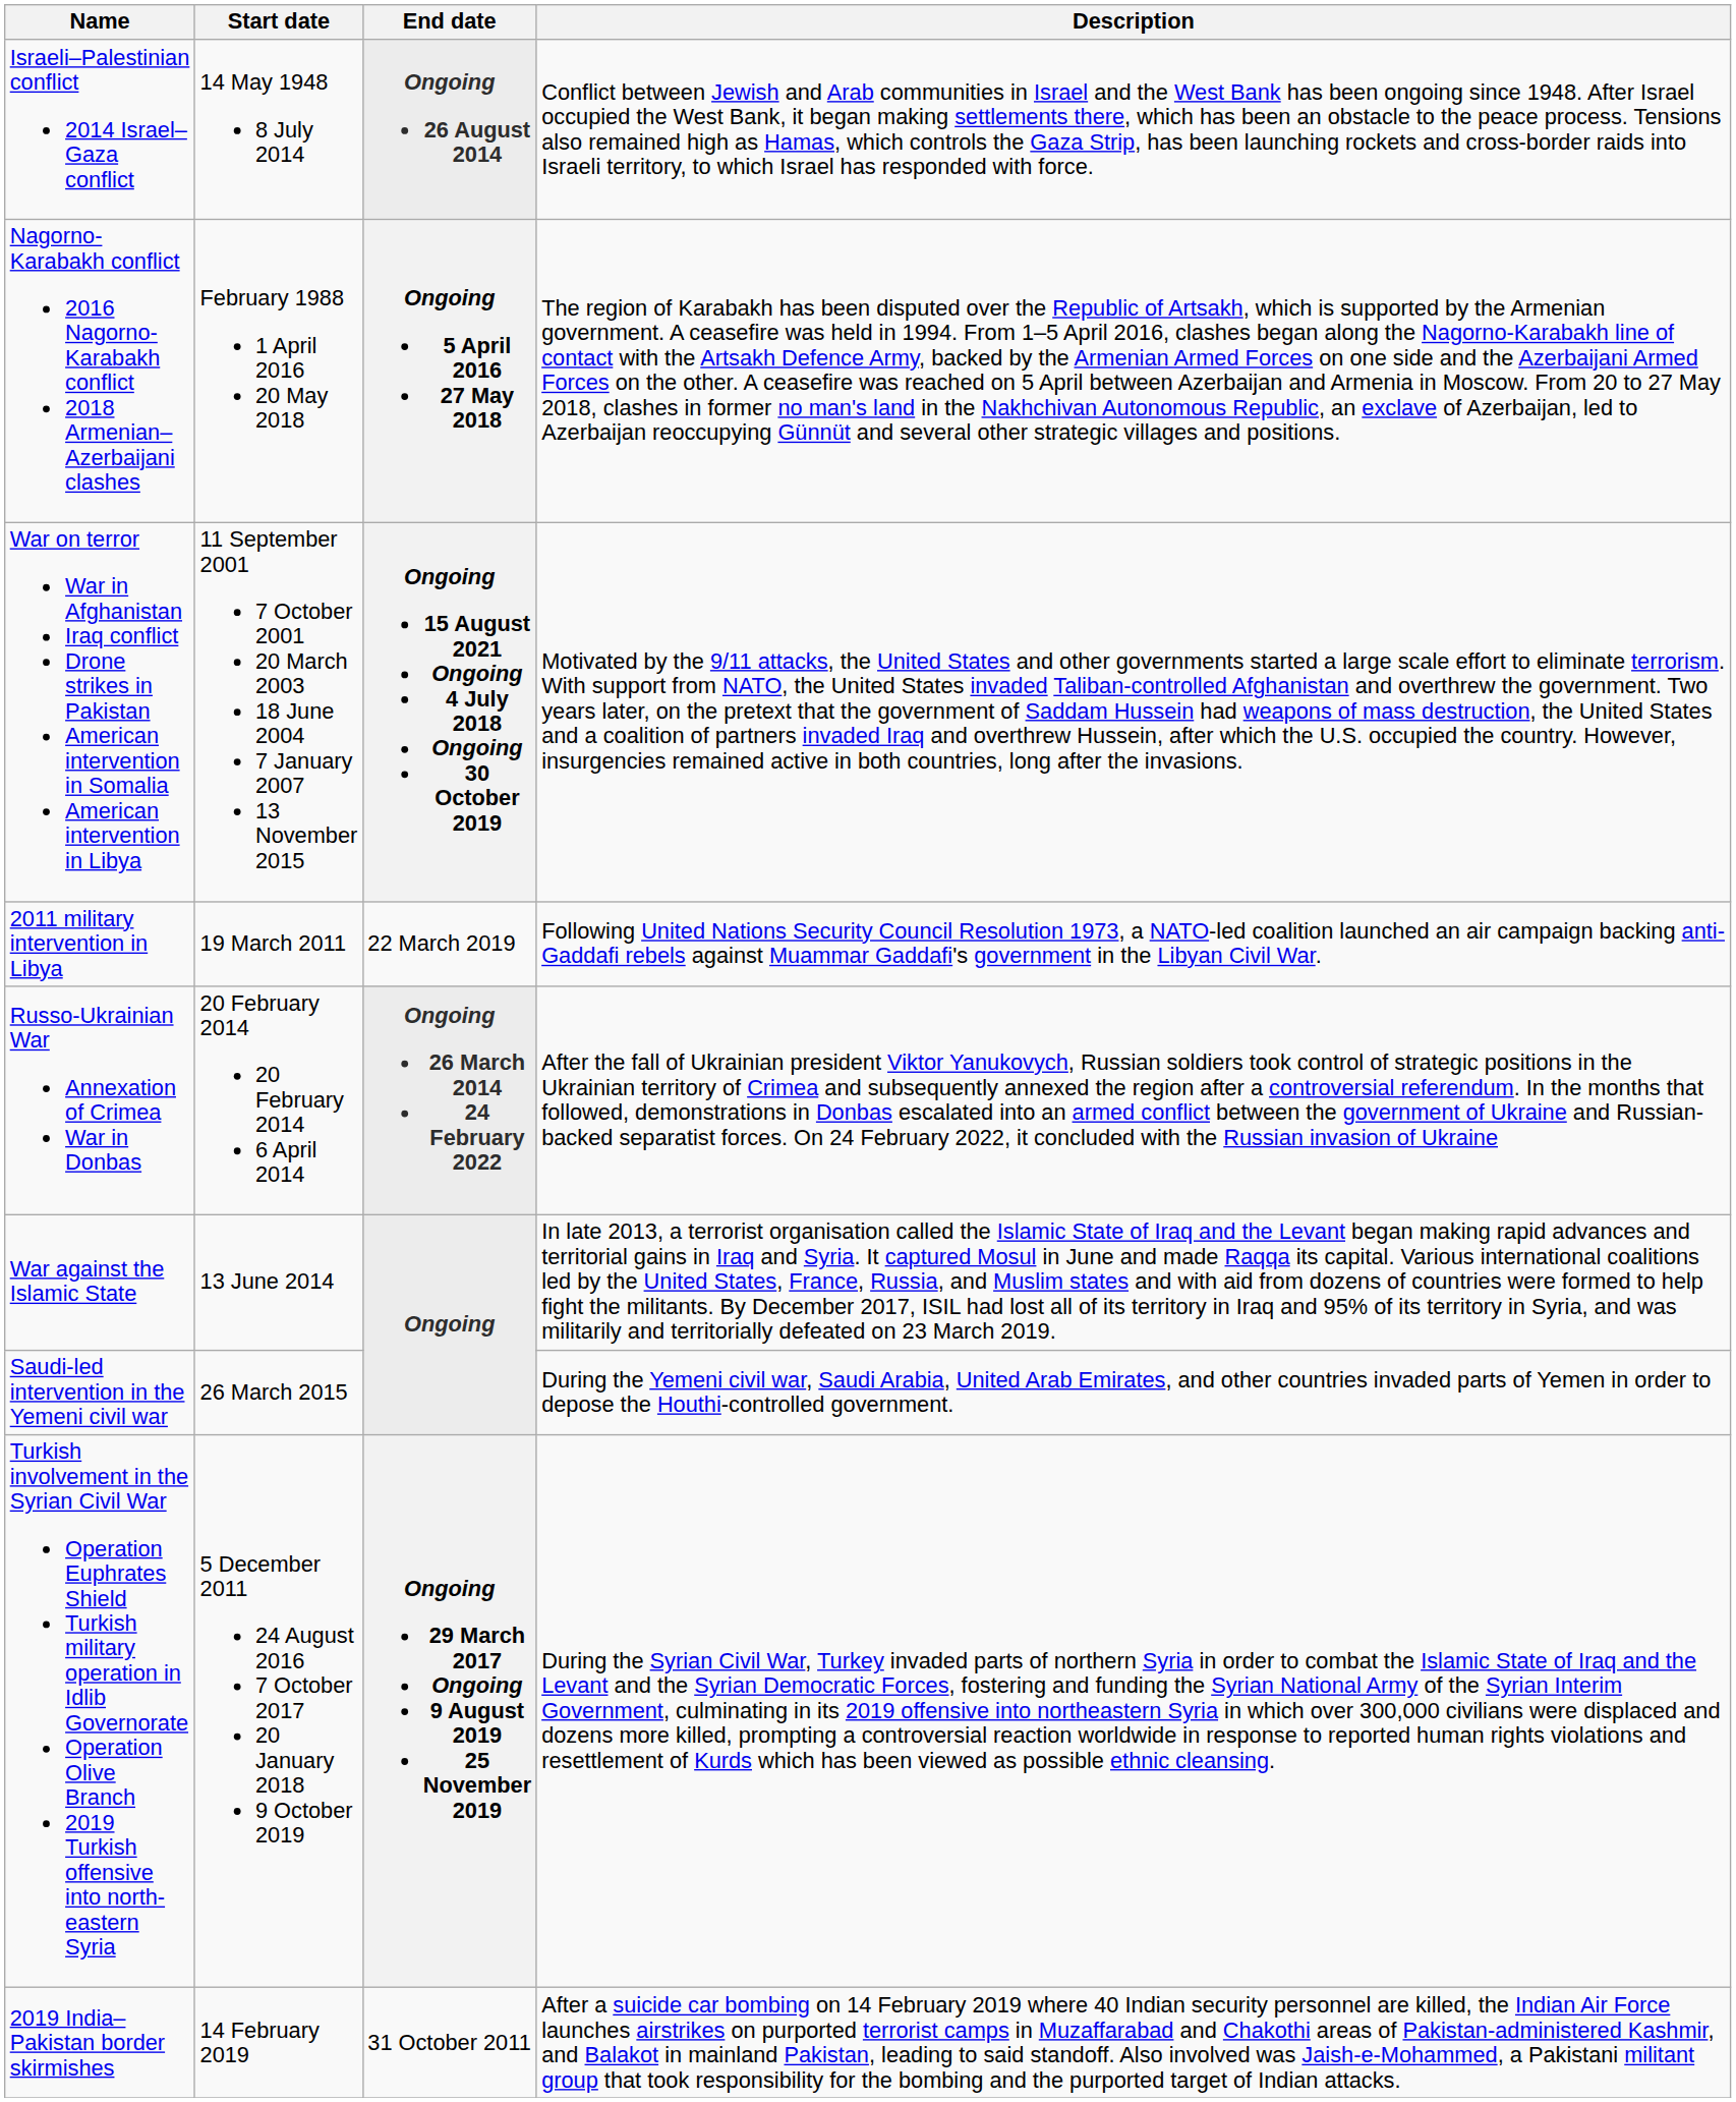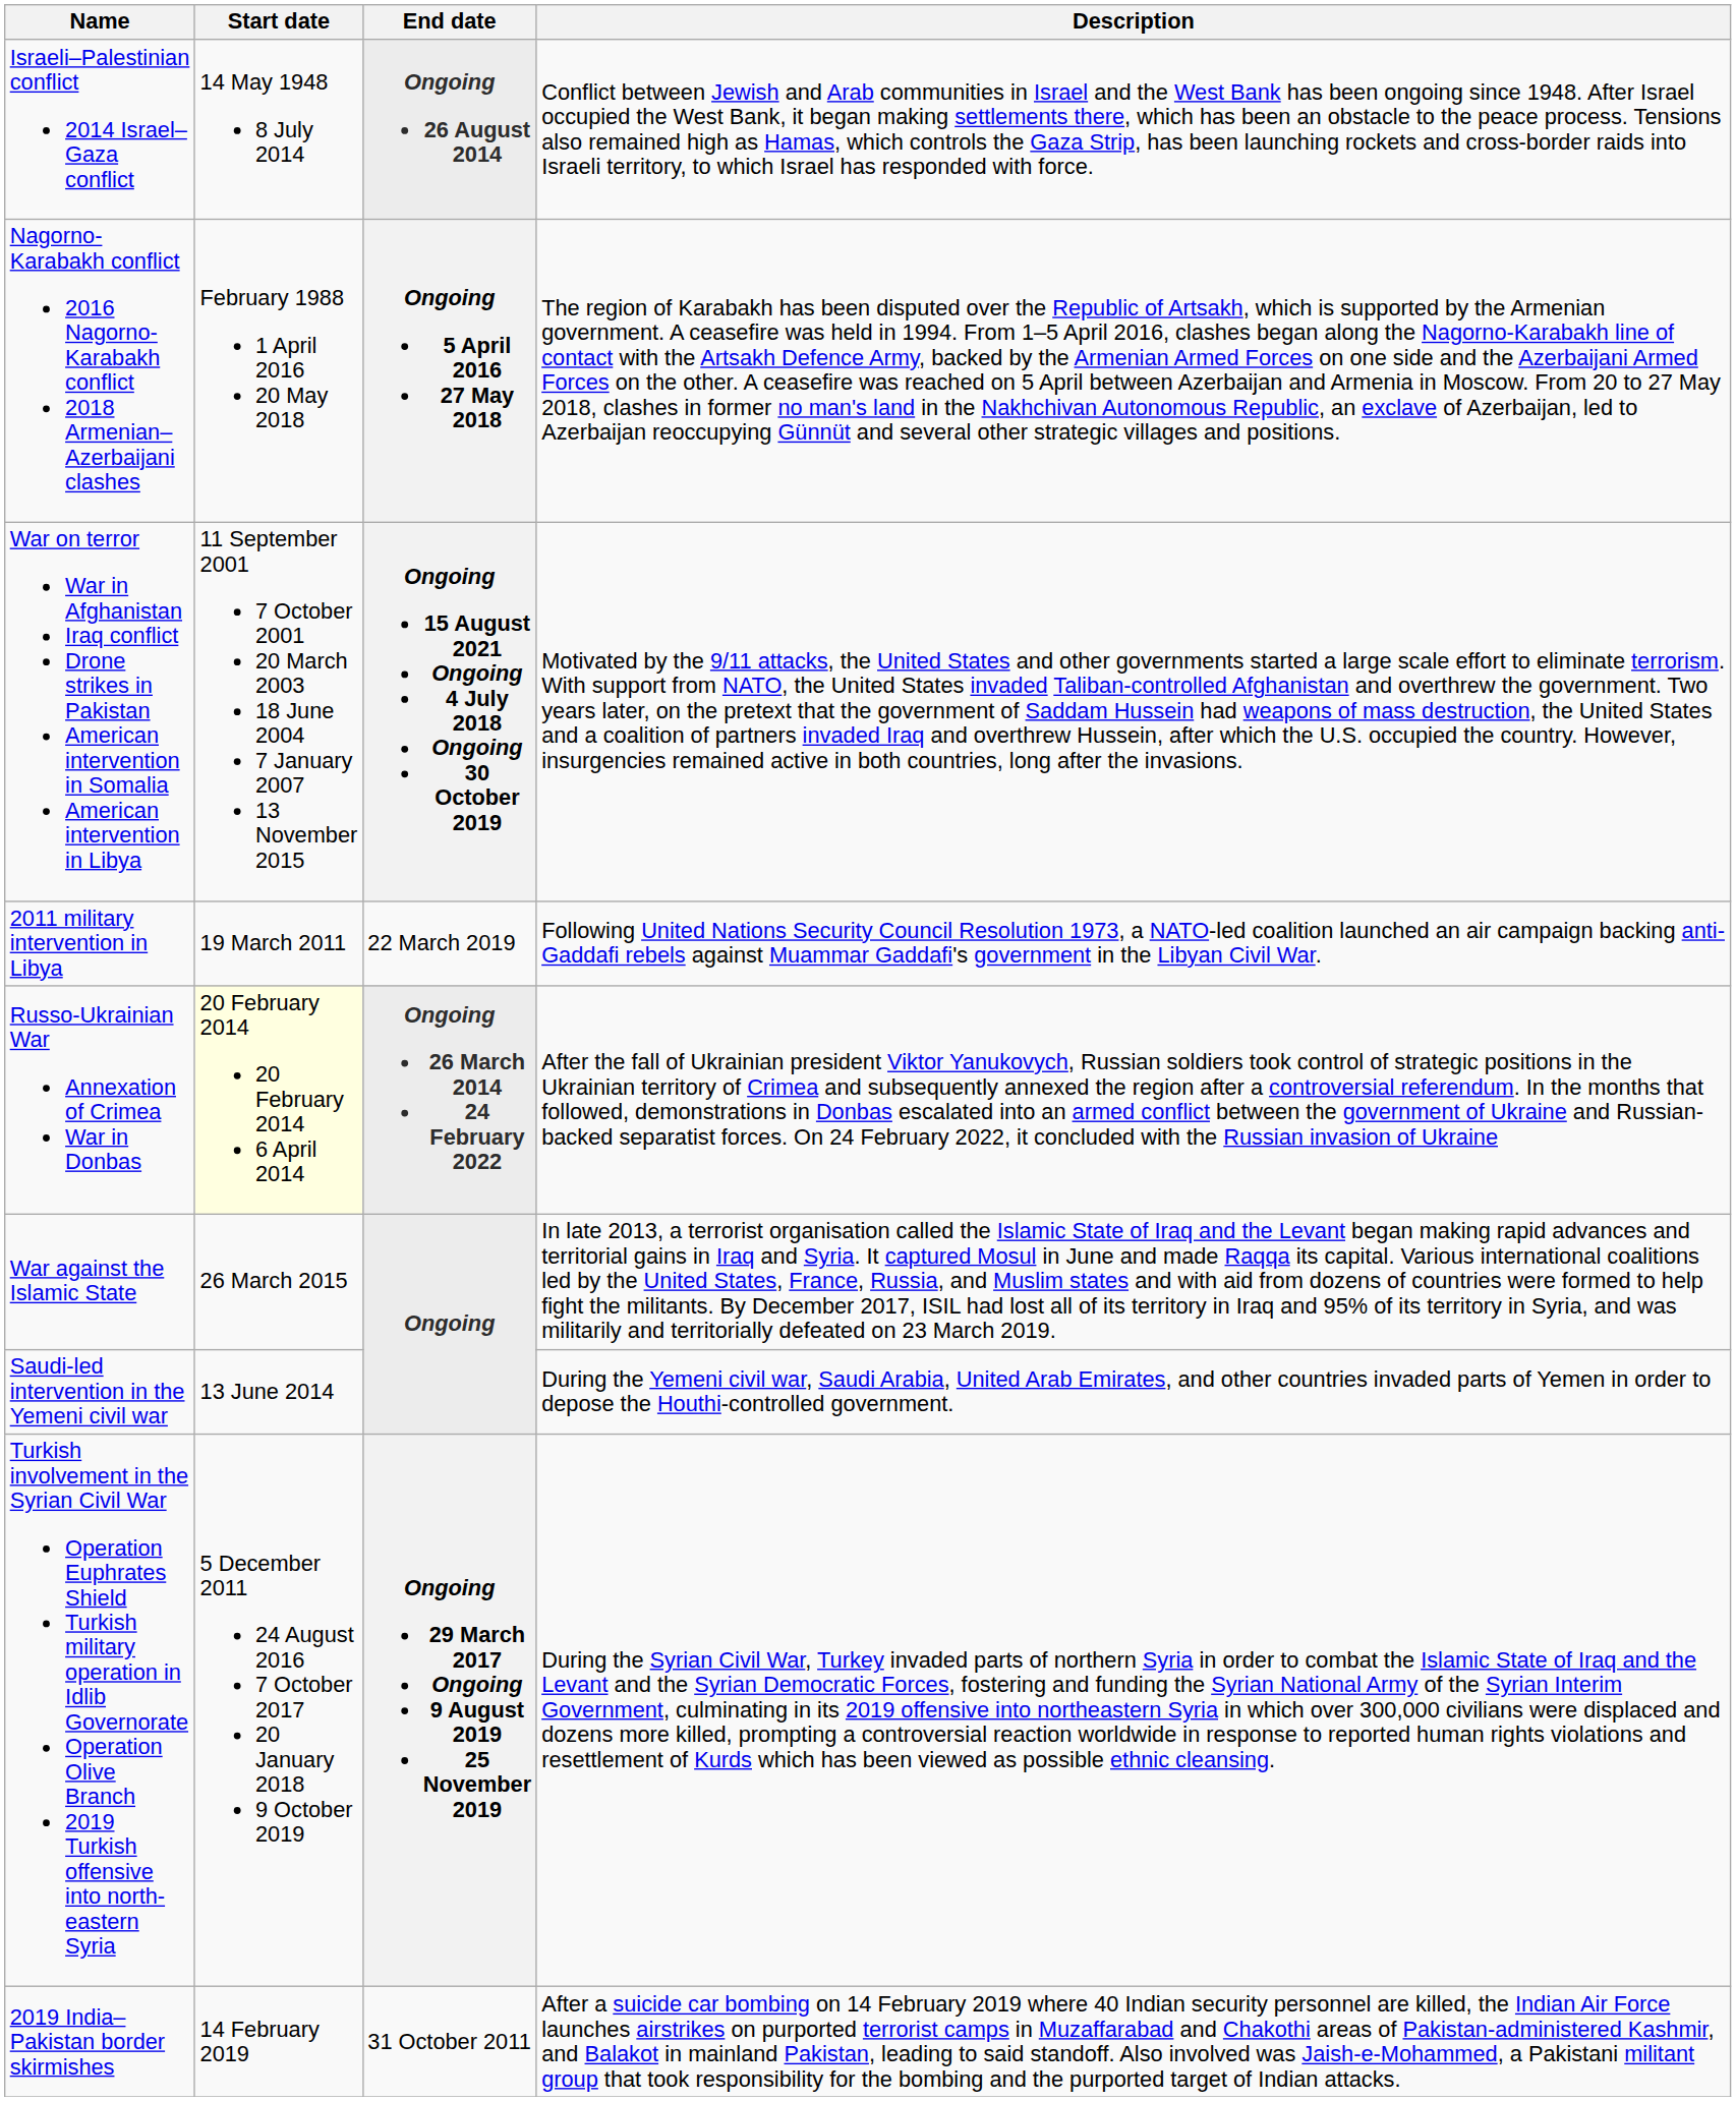Russo-Ukrainian War Annexation of Crimea War in Donbas | Start date: no background -> lightyellow background
War against the Islamic State | Start date: 13 June 2014 -> 26 March 2015
Saudi-led intervention in the Yemeni civil war | Start date: 26 March 2015 -> 13 June 2014
